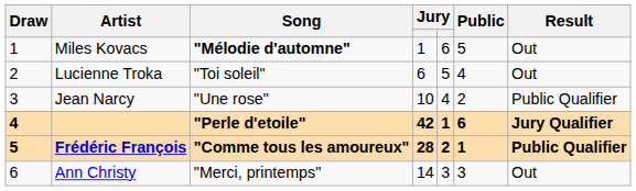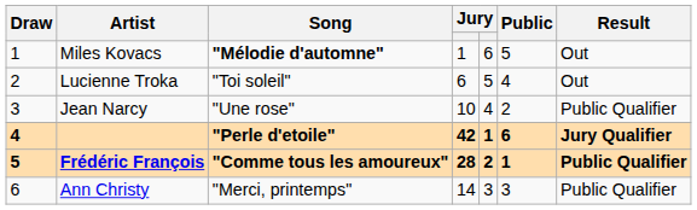Ann Christy | Result: Out -> Public Qualifier
